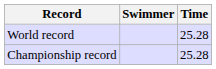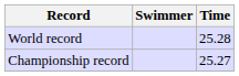Championship record | Time: 25.28 -> 25.27
